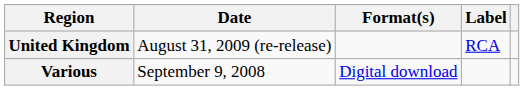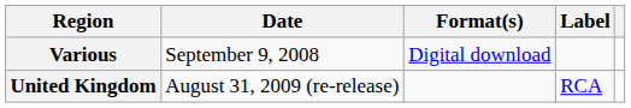rows swapped: Various <-> United Kingdom
